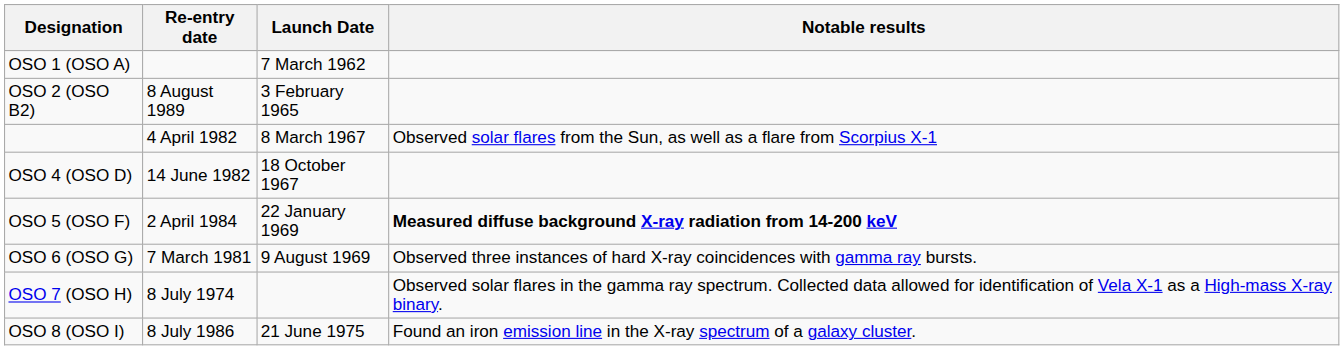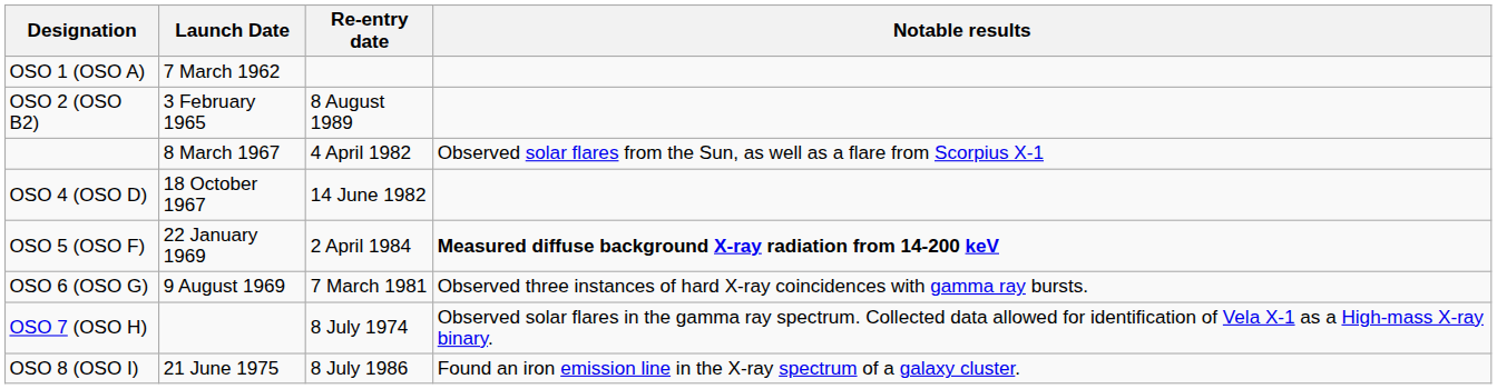columns swapped: Launch Date <-> Re-entry date
